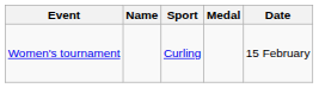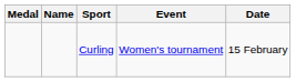columns swapped: Medal <-> Event
